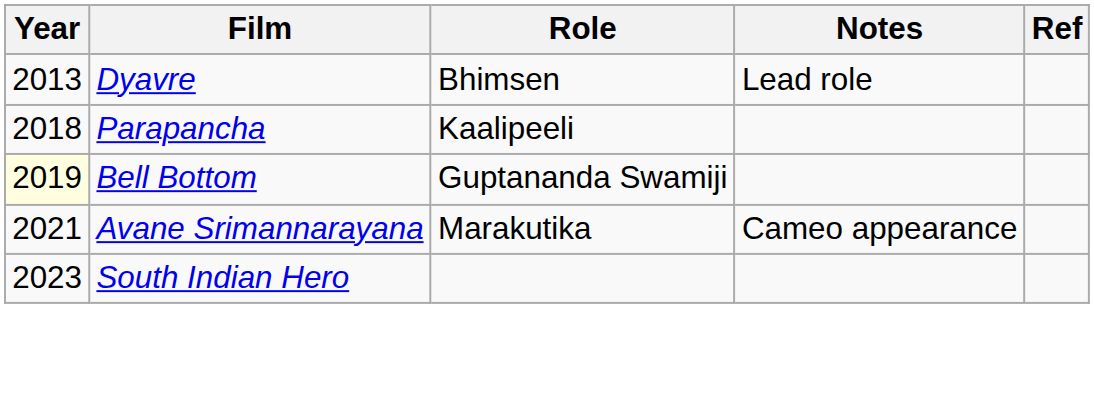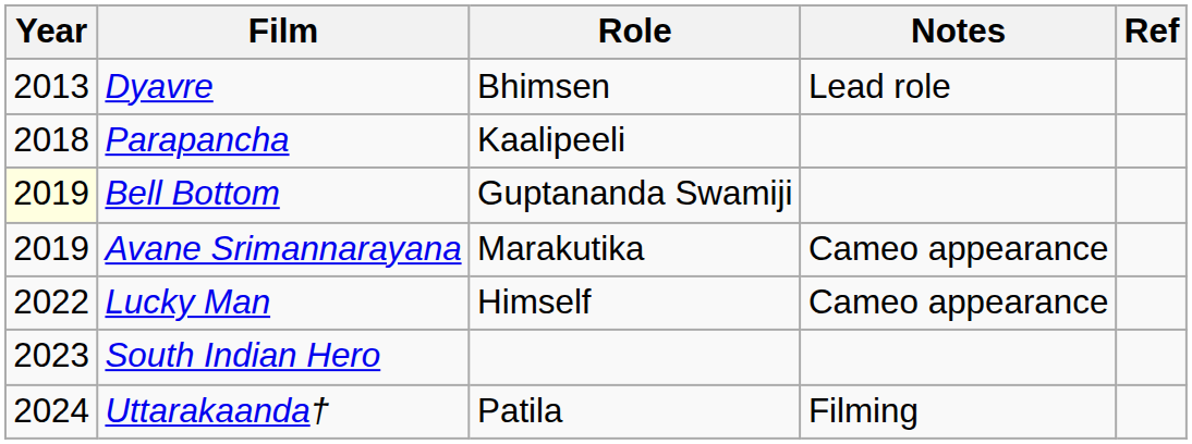Avane Srimannarayana | Year: 2021 -> 2019
+ row: 2022 | Lucky Man | Himself | Cameo appearance
+ row: 2024 | Uttarakaanda† | Patila | Filming
